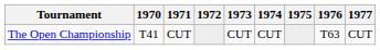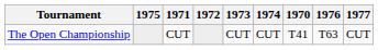columns swapped: 1970 <-> 1975
